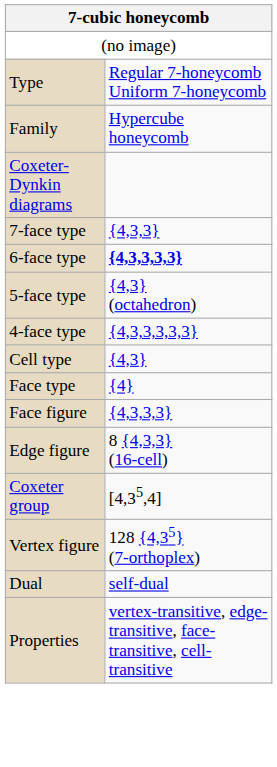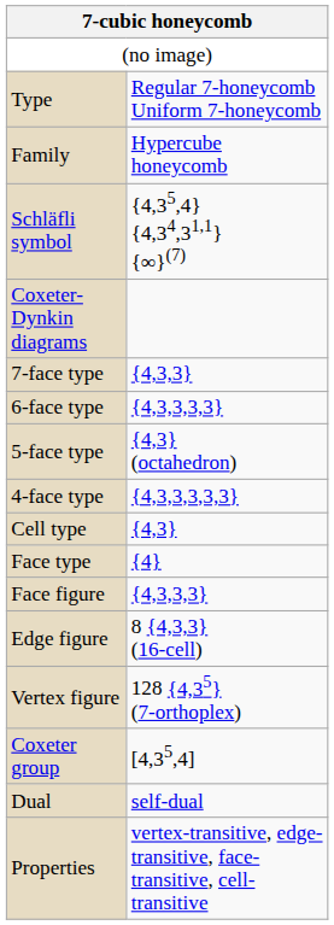+ row: Schläfli symbol | {4,35,4} {4,34,31,1} {∞}(7)
6-face type | column 2: bold -> normal
rows swapped: Vertex figure <-> Coxeter group
